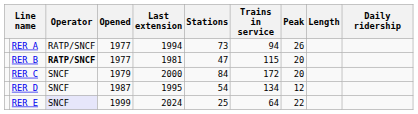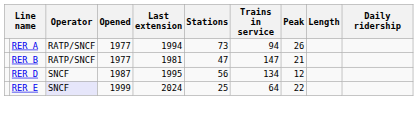RER B | Operator: bold -> normal
RER B | Trains in service: 115 -> 147
RER B | Peak: 20 -> 21
- row: RER C | SNCF | 1979 | 2000 | 84 | 172 | 20
RER D | Stations: 54 -> 56
